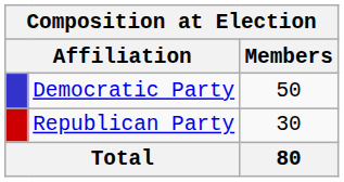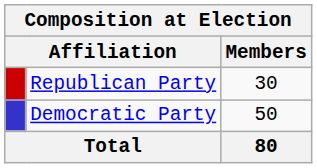rows swapped: Democratic Party <-> Republican Party
